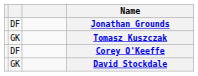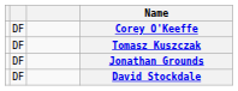rows swapped: Jonathan Grounds <-> Corey O'Keeffe
Tomasz Kuszczak | column 2: GK -> DF
David Stockdale | column 2: GK -> DF
